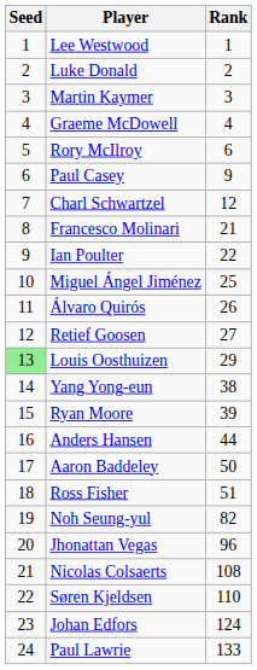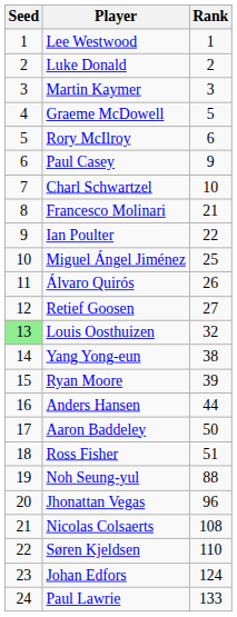Graeme McDowell | Rank: 4 -> 5
Charl Schwartzel | Rank: 12 -> 10
Louis Oosthuizen | Rank: 29 -> 32
Noh Seung-yul | Rank: 82 -> 88
